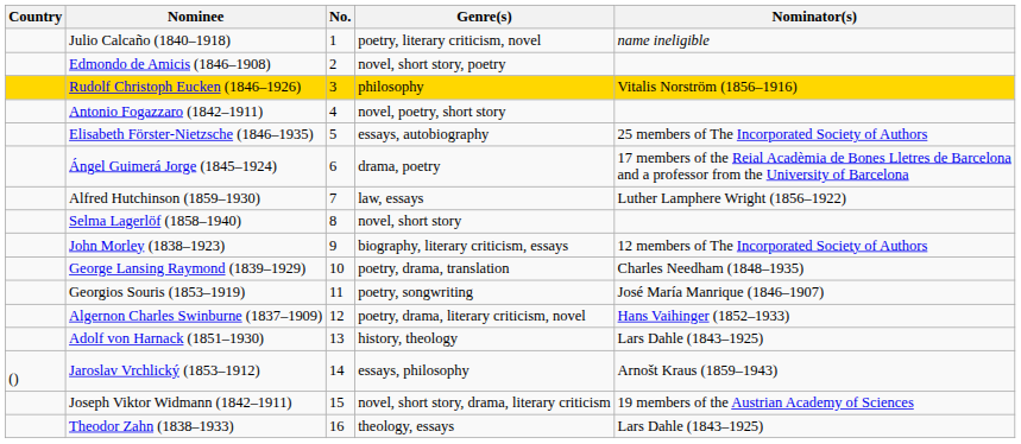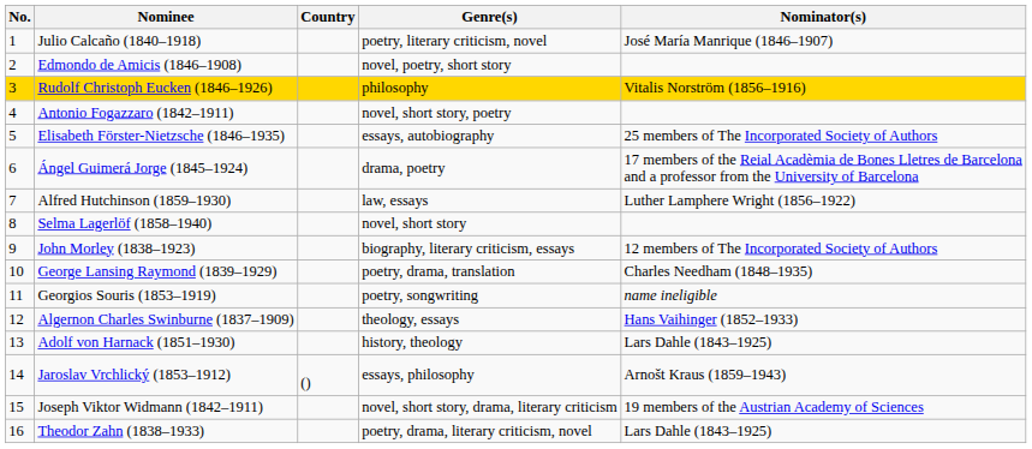columns swapped: No. <-> Country
Julio Calcaño (1840–1918) | Nominator(s): name ineligible -> José María Manrique (1846–1907)
Edmondo de Amicis (1846–1908) | Genre(s): novel, short story, poetry -> novel, poetry, short story
Antonio Fogazzaro (1842–1911) | Genre(s): novel, poetry, short story -> novel, short story, poetry
Georgios Souris (1853–1919) | Nominator(s): José María Manrique (1846–1907) -> name ineligible
Algernon Charles Swinburne (1837–1909) | Genre(s): poetry, drama, literary criticism, novel -> theology, essays
Theodor Zahn (1838–1933) | Genre(s): theology, essays -> poetry, drama, literary criticism, novel
